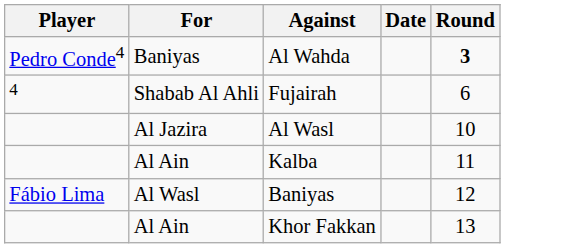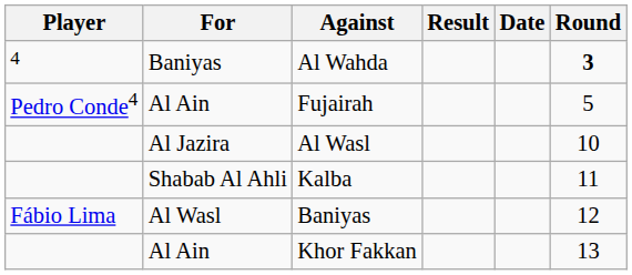+ column: Result
Al Wahda | Player: Pedro Conde4 -> 4
Fujairah | Player: 4 -> Pedro Conde4
Fujairah | For: Shabab Al Ahli -> Al Ain
Fujairah | Round: 6 -> 5
Kalba | For: Al Ain -> Shabab Al Ahli
